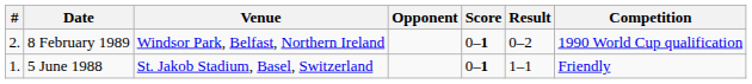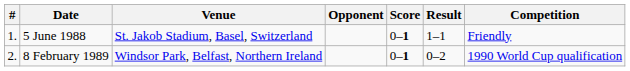rows swapped: 5 June 1988 <-> 8 February 1989
